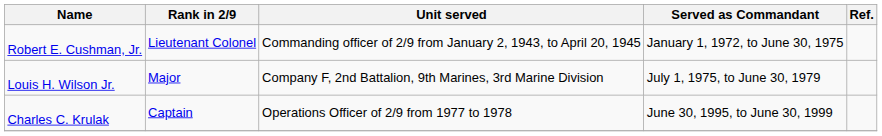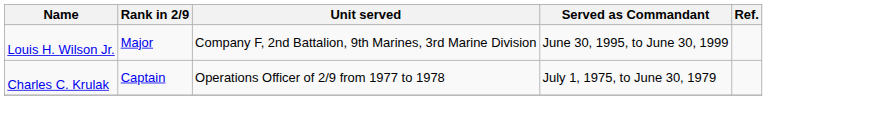- row: Robert E. Cushman, Jr. | Lieutenant Colonel | Commanding officer of 2/9 from January 2, 1943, to April 20, 1945 | January 1, 1972, to June 30, 1975
Louis H. Wilson Jr. | Served as Commandant: July 1, 1975, to June 30, 1979 -> June 30, 1995, to June 30, 1999
Charles C. Krulak | Served as Commandant: June 30, 1995, to June 30, 1999 -> July 1, 1975, to June 30, 1979
